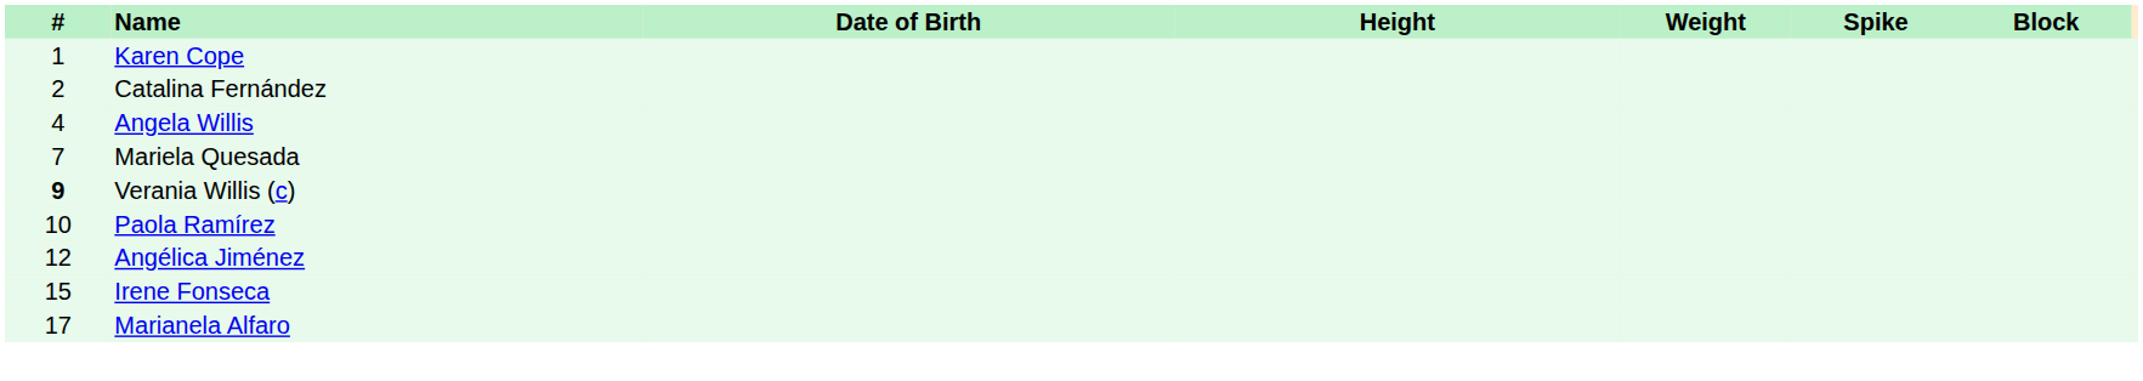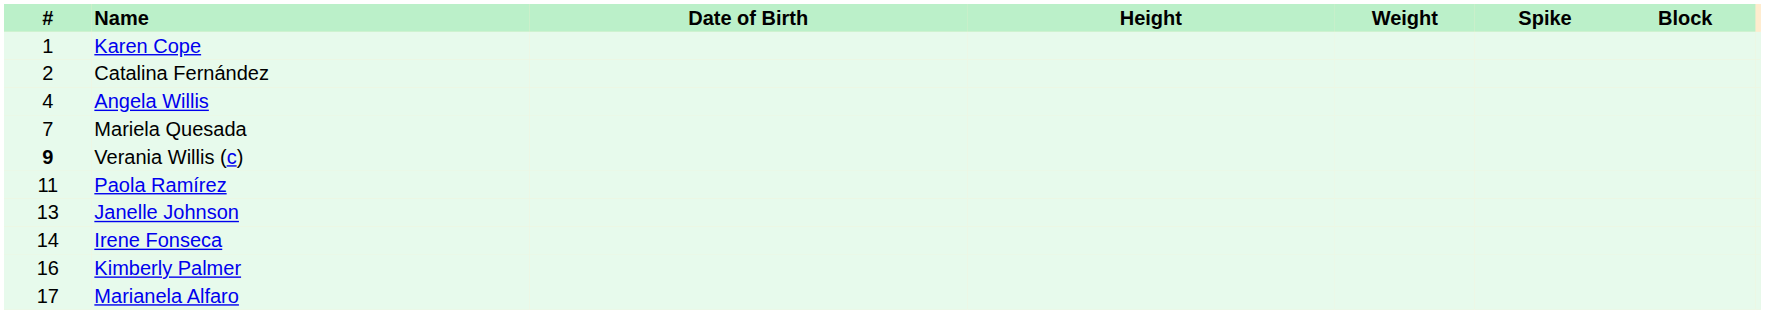Paola Ramírez | #: 10 -> 11
- row: 12 | Angélica Jiménez
+ row: 13 | Janelle Johnson
Irene Fonseca | #: 15 -> 14
+ row: 16 | Kimberly Palmer
